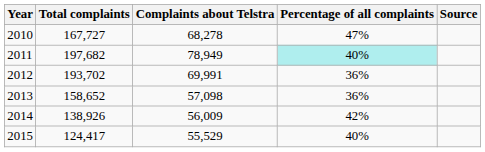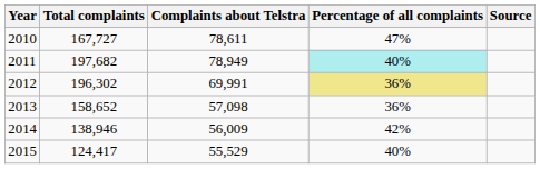2010 | Complaints about Telstra: 68,278 -> 78,611
2012 | Total complaints: 193,702 -> 196,302
2012 | Percentage of all complaints: no background -> khaki background
2014 | Total complaints: 138,926 -> 138,946
